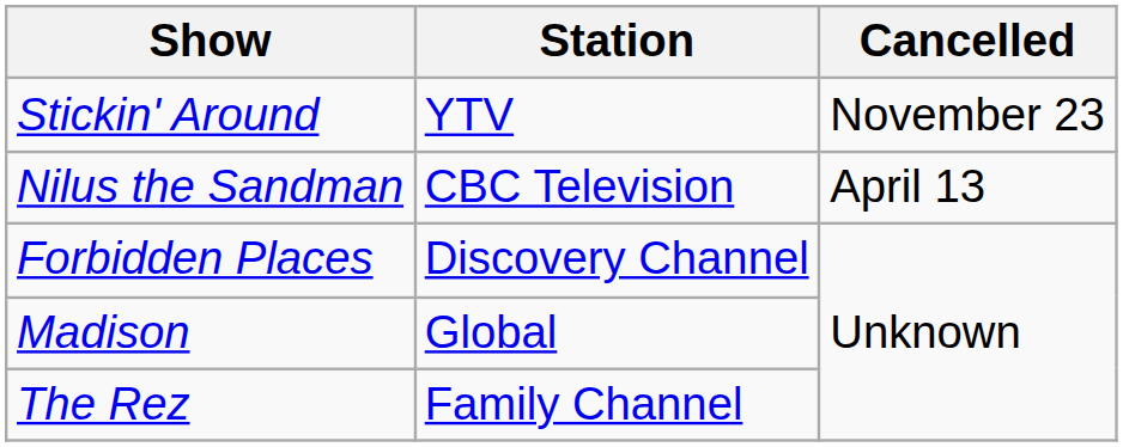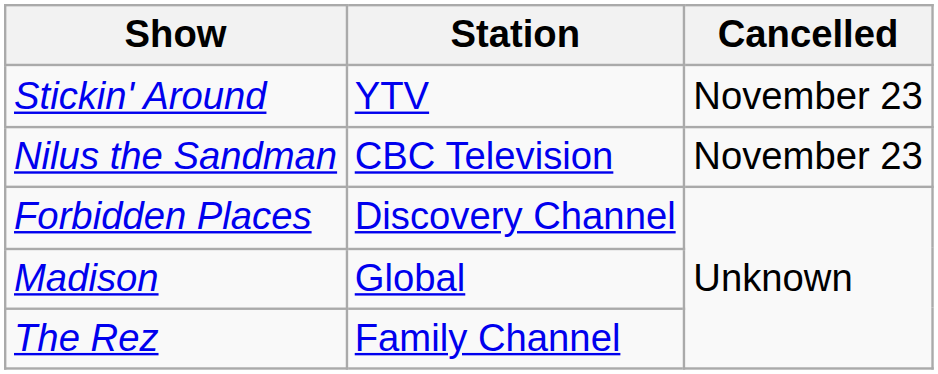Nilus the Sandman | Cancelled: April 13 -> November 23
